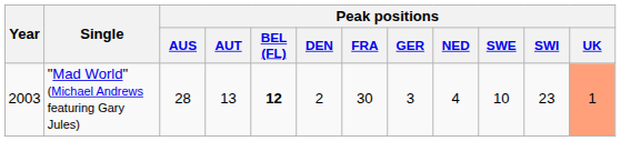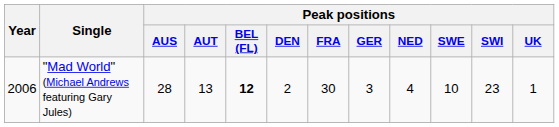"Mad World" (Michael Andrews featuring Gary Jules) | Year: 2003 -> 2006
"Mad World" (Michael Andrews featuring Gary Jules) | Peak positions / UK: lightsalmon background -> no background
